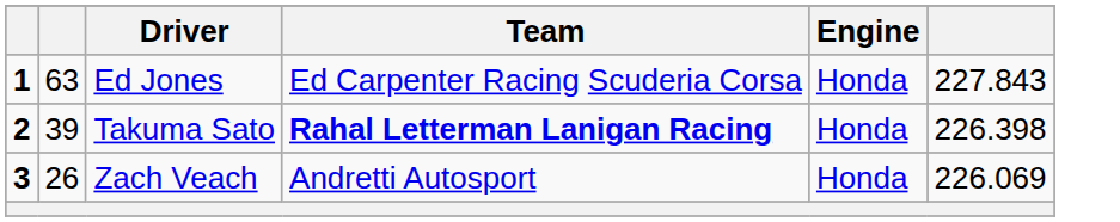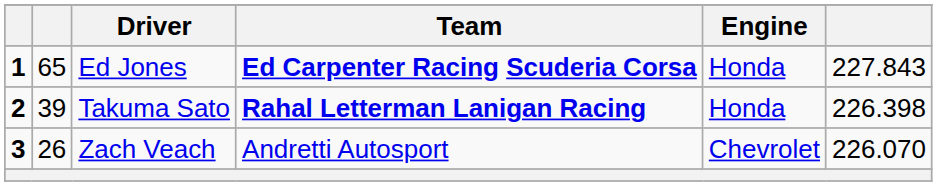Ed Jones | column 2: 63 -> 65
Ed Jones | Team: normal -> bold
Zach Veach | Engine: Honda -> Chevrolet
Zach Veach | column 6: 226.069 -> 226.070
